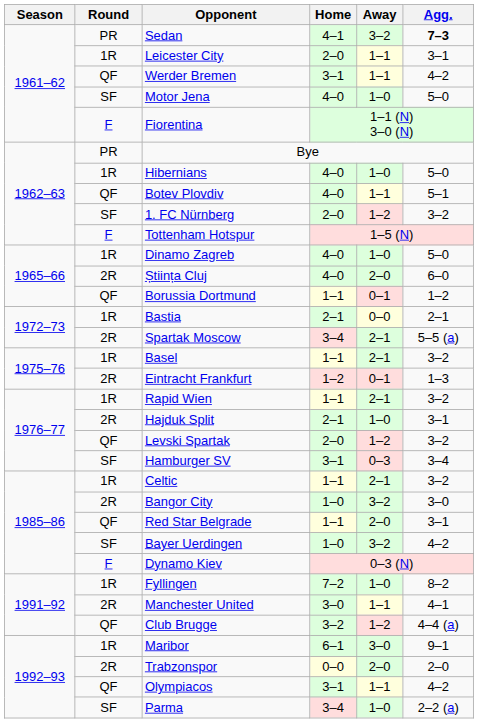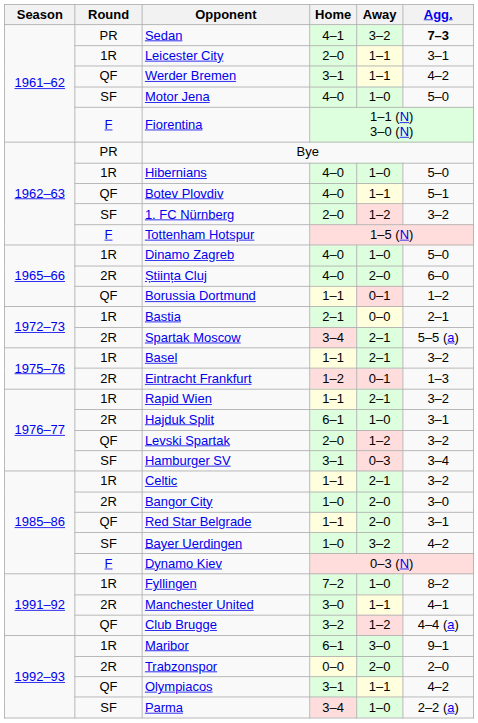Hajduk Split | Home: 2–1 -> 6–1
Bangor City | Away: 3–2 -> 2–0
